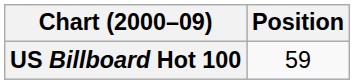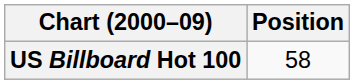US Billboard Hot 100 | Position: 59 -> 58
